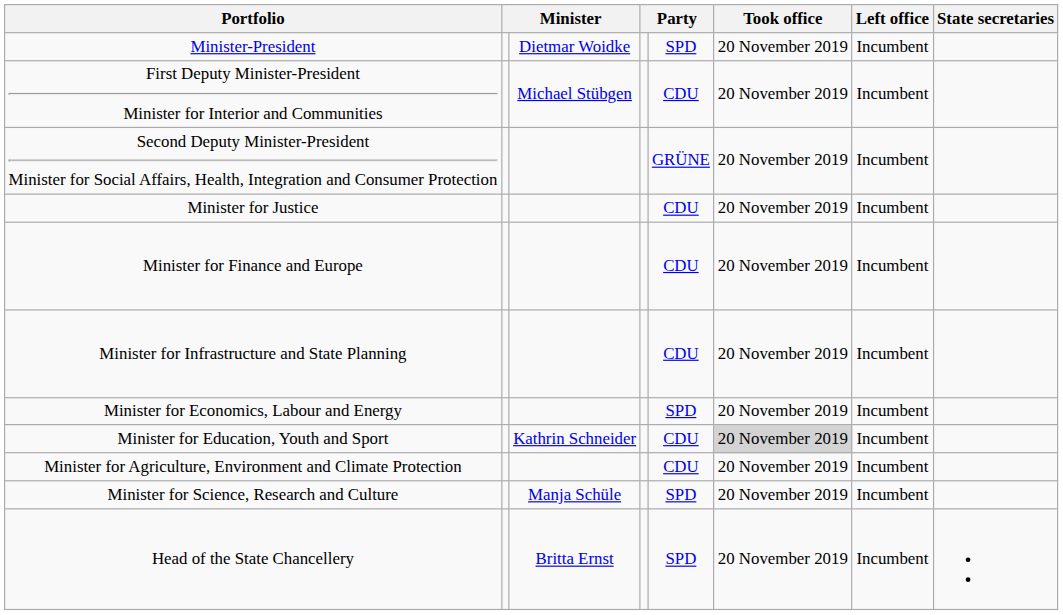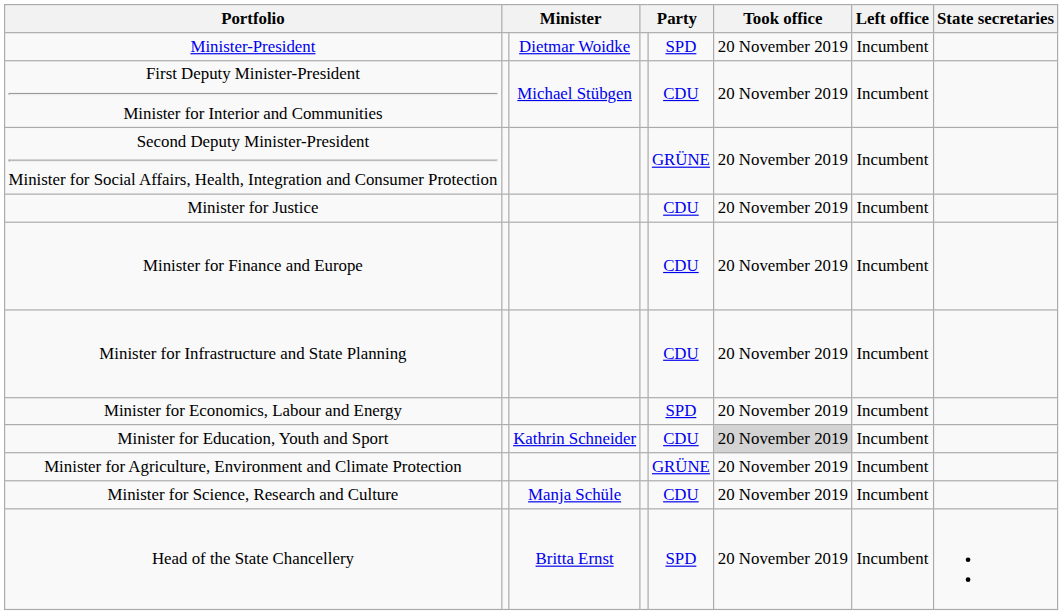Minister for Agriculture, Environment and Climate Protection | column 5: CDU -> GRÜNE
Minister for Science, Research and Culture | column 5: SPD -> CDU
